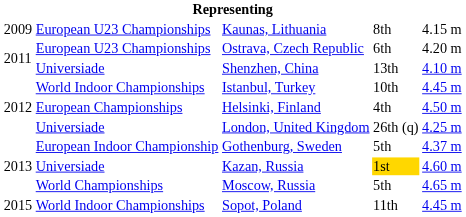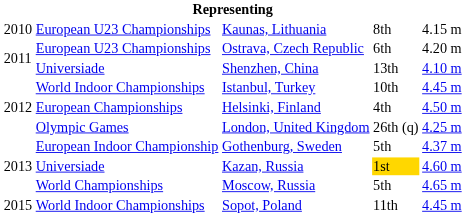Kaunas, Lithuania | column 1: 2009 -> 2010
London, United Kingdom | column 2: Universiade -> Olympic Games
